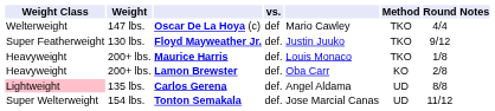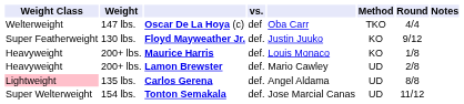Oscar De La Hoya (c) | column 5: Mario Cawley -> Oba Carr
Floyd Mayweather Jr. | Method: TKO -> KO
Maurice Harris | Method: TKO -> KO
Lamon Brewster | column 5: Oba Carr -> Mario Cawley
Lamon Brewster | Method: KO -> UD
